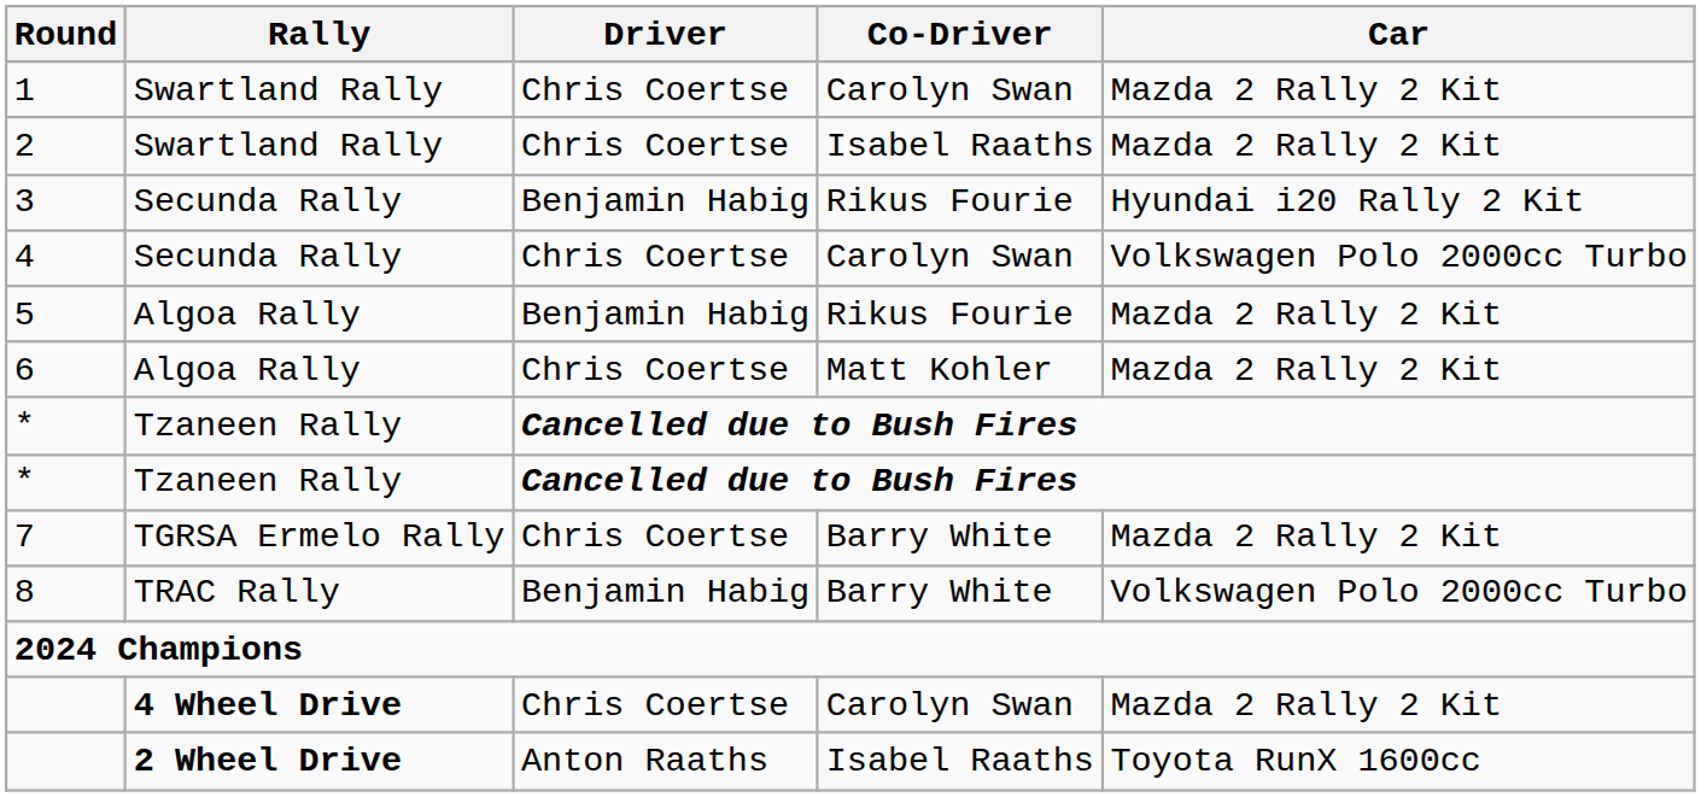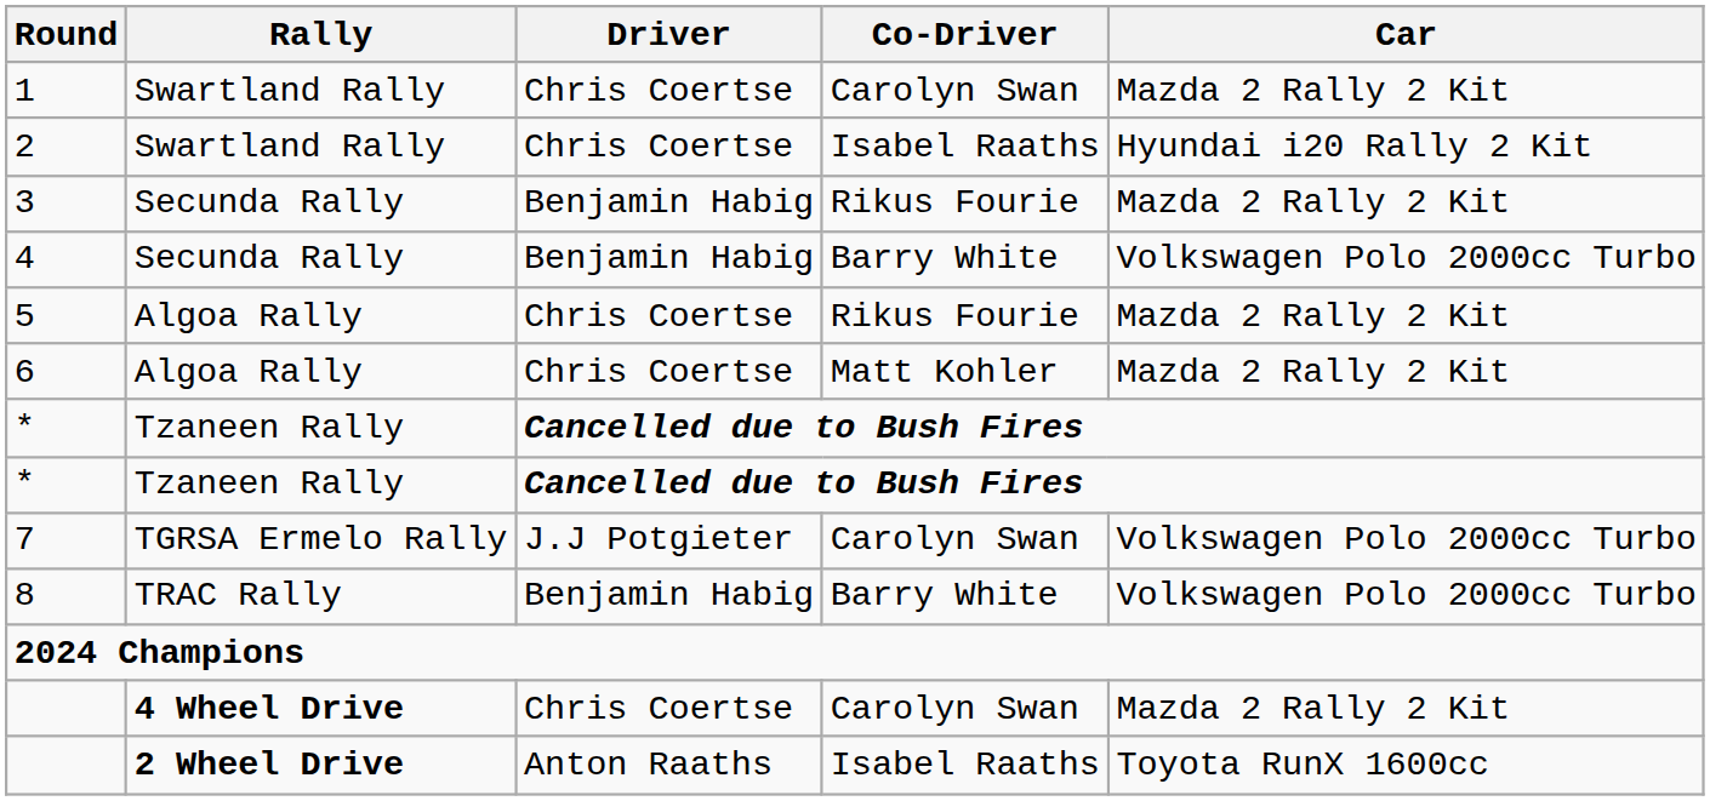2 | Car: Mazda 2 Rally 2 Kit -> Hyundai i20 Rally 2 Kit
3 | Car: Hyundai i20 Rally 2 Kit -> Mazda 2 Rally 2 Kit
4 | Driver: Chris Coertse -> Benjamin Habig
4 | Co-Driver: Carolyn Swan -> Barry White
5 | Driver: Benjamin Habig -> Chris Coertse
7 | Driver: Chris Coertse -> J.J Potgieter
7 | Co-Driver: Barry White -> Carolyn Swan
7 | Car: Mazda 2 Rally 2 Kit -> Volkswagen Polo 2000cc Turbo
